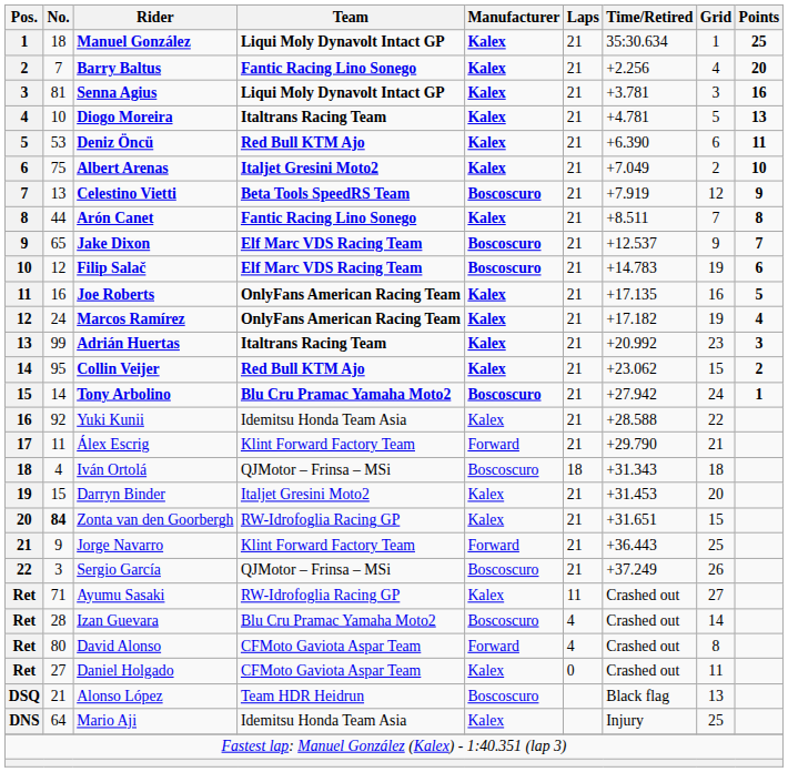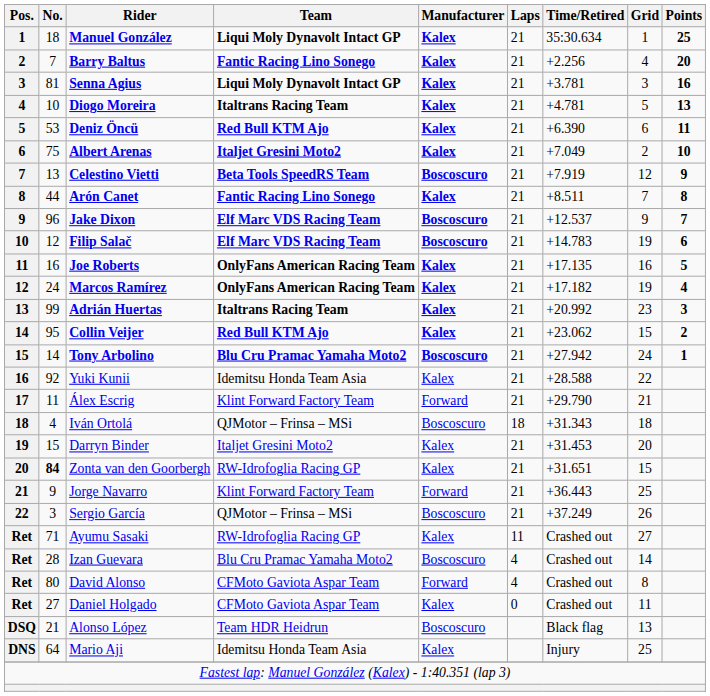Jake Dixon | No.: 65 -> 96
